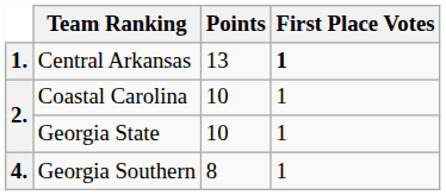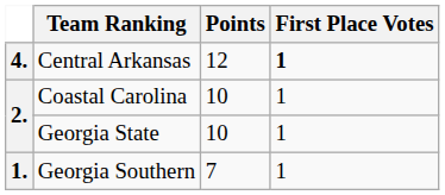Central Arkansas | column 1: 1. -> 4.
Central Arkansas | Points: 13 -> 12
Georgia Southern | column 1: 4. -> 1.
Georgia Southern | Points: 8 -> 7
